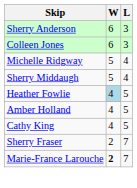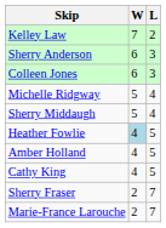+ row: Kelley Law | 7 | 2
Marie-France Larouche | W: bold -> normal
